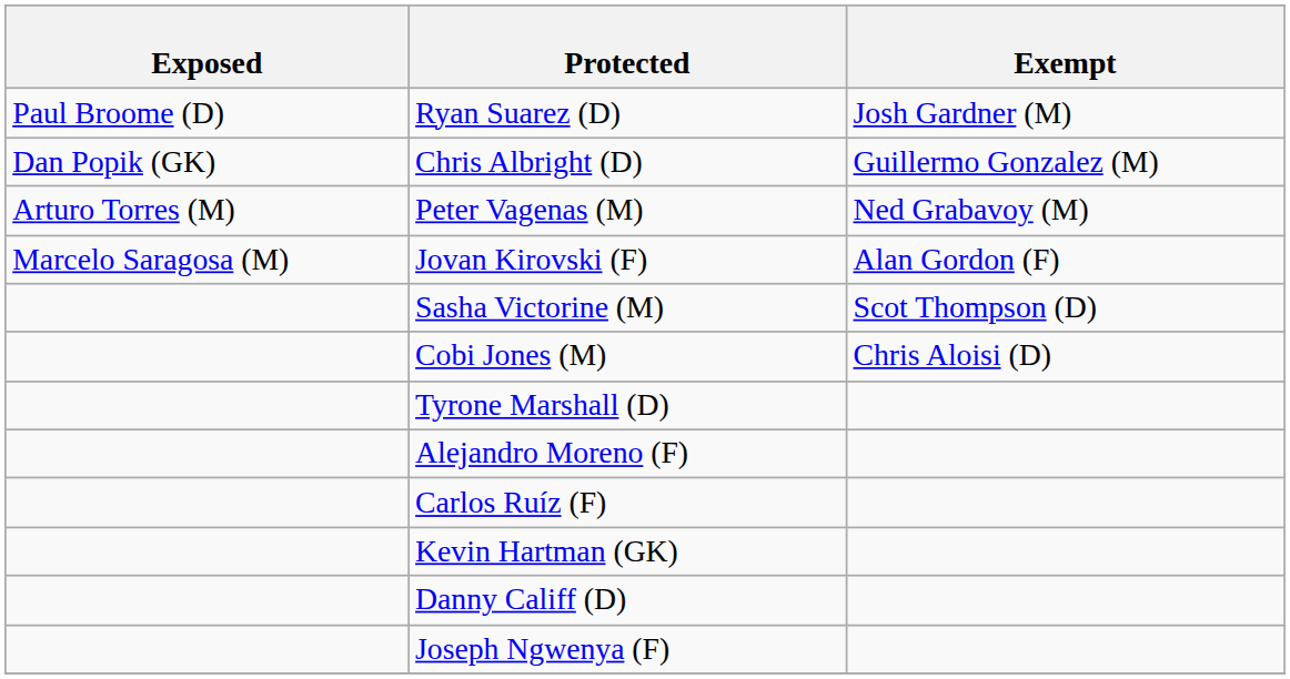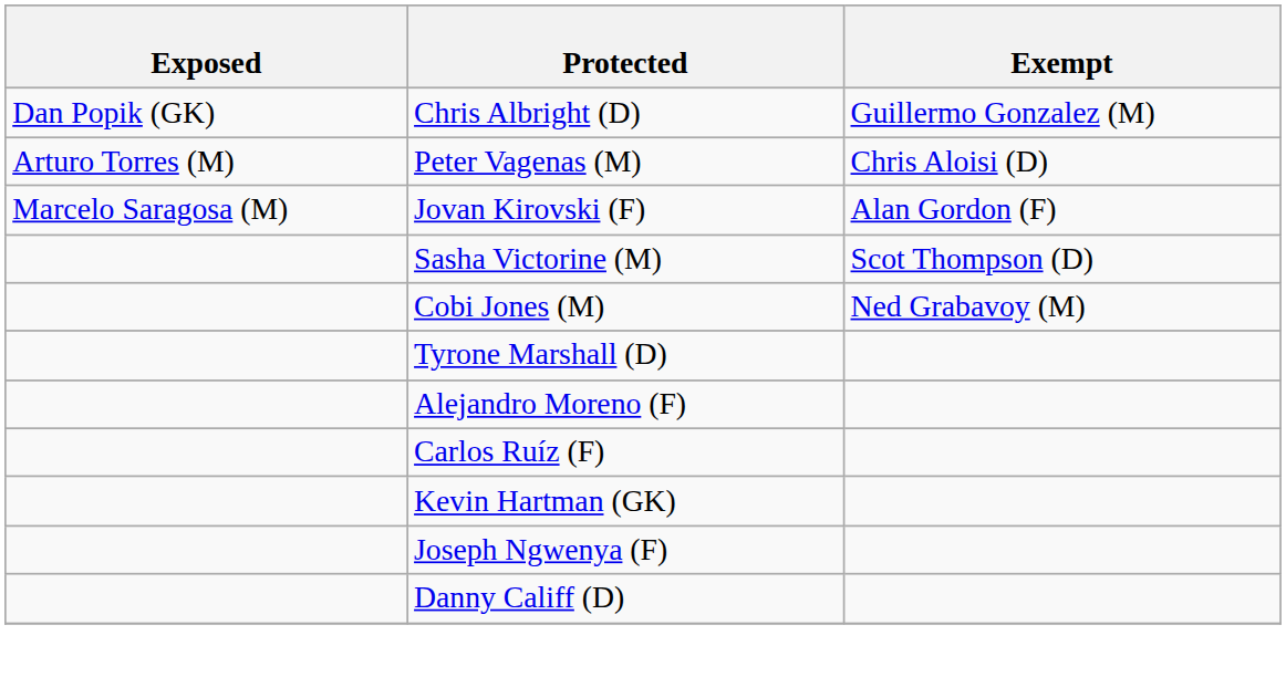- row: Paul Broome (D) | Ryan Suarez (D) | Josh Gardner (M)
Peter Vagenas (M) | Exempt: Ned Grabavoy (M) -> Chris Aloisi (D)
Cobi Jones (M) | Exempt: Chris Aloisi (D) -> Ned Grabavoy (M)
rows swapped: Danny Califf (D) <-> Joseph Ngwenya (F)
